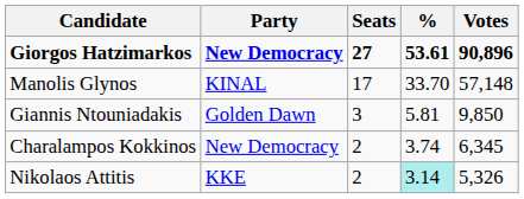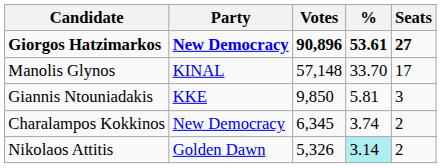columns swapped: Votes <-> Seats
Giannis Ntouniadakis | Party: Golden Dawn -> KKE
Nikolaos Attitis | Party: KKE -> Golden Dawn
